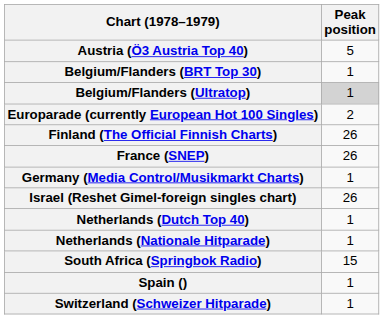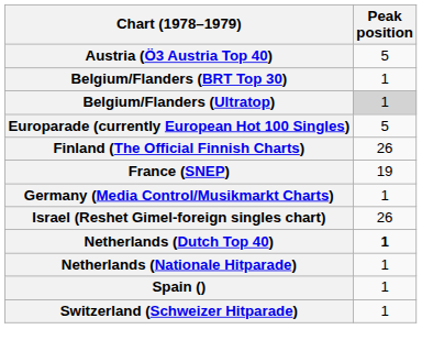Europarade (currently European Hot 100 Singles) | Peak position: 2 -> 5
France (SNEP) | Peak position: 26 -> 19
Netherlands (Dutch Top 40) | Peak position: normal -> bold
- row: South Africa (Springbok Radio) | 15
